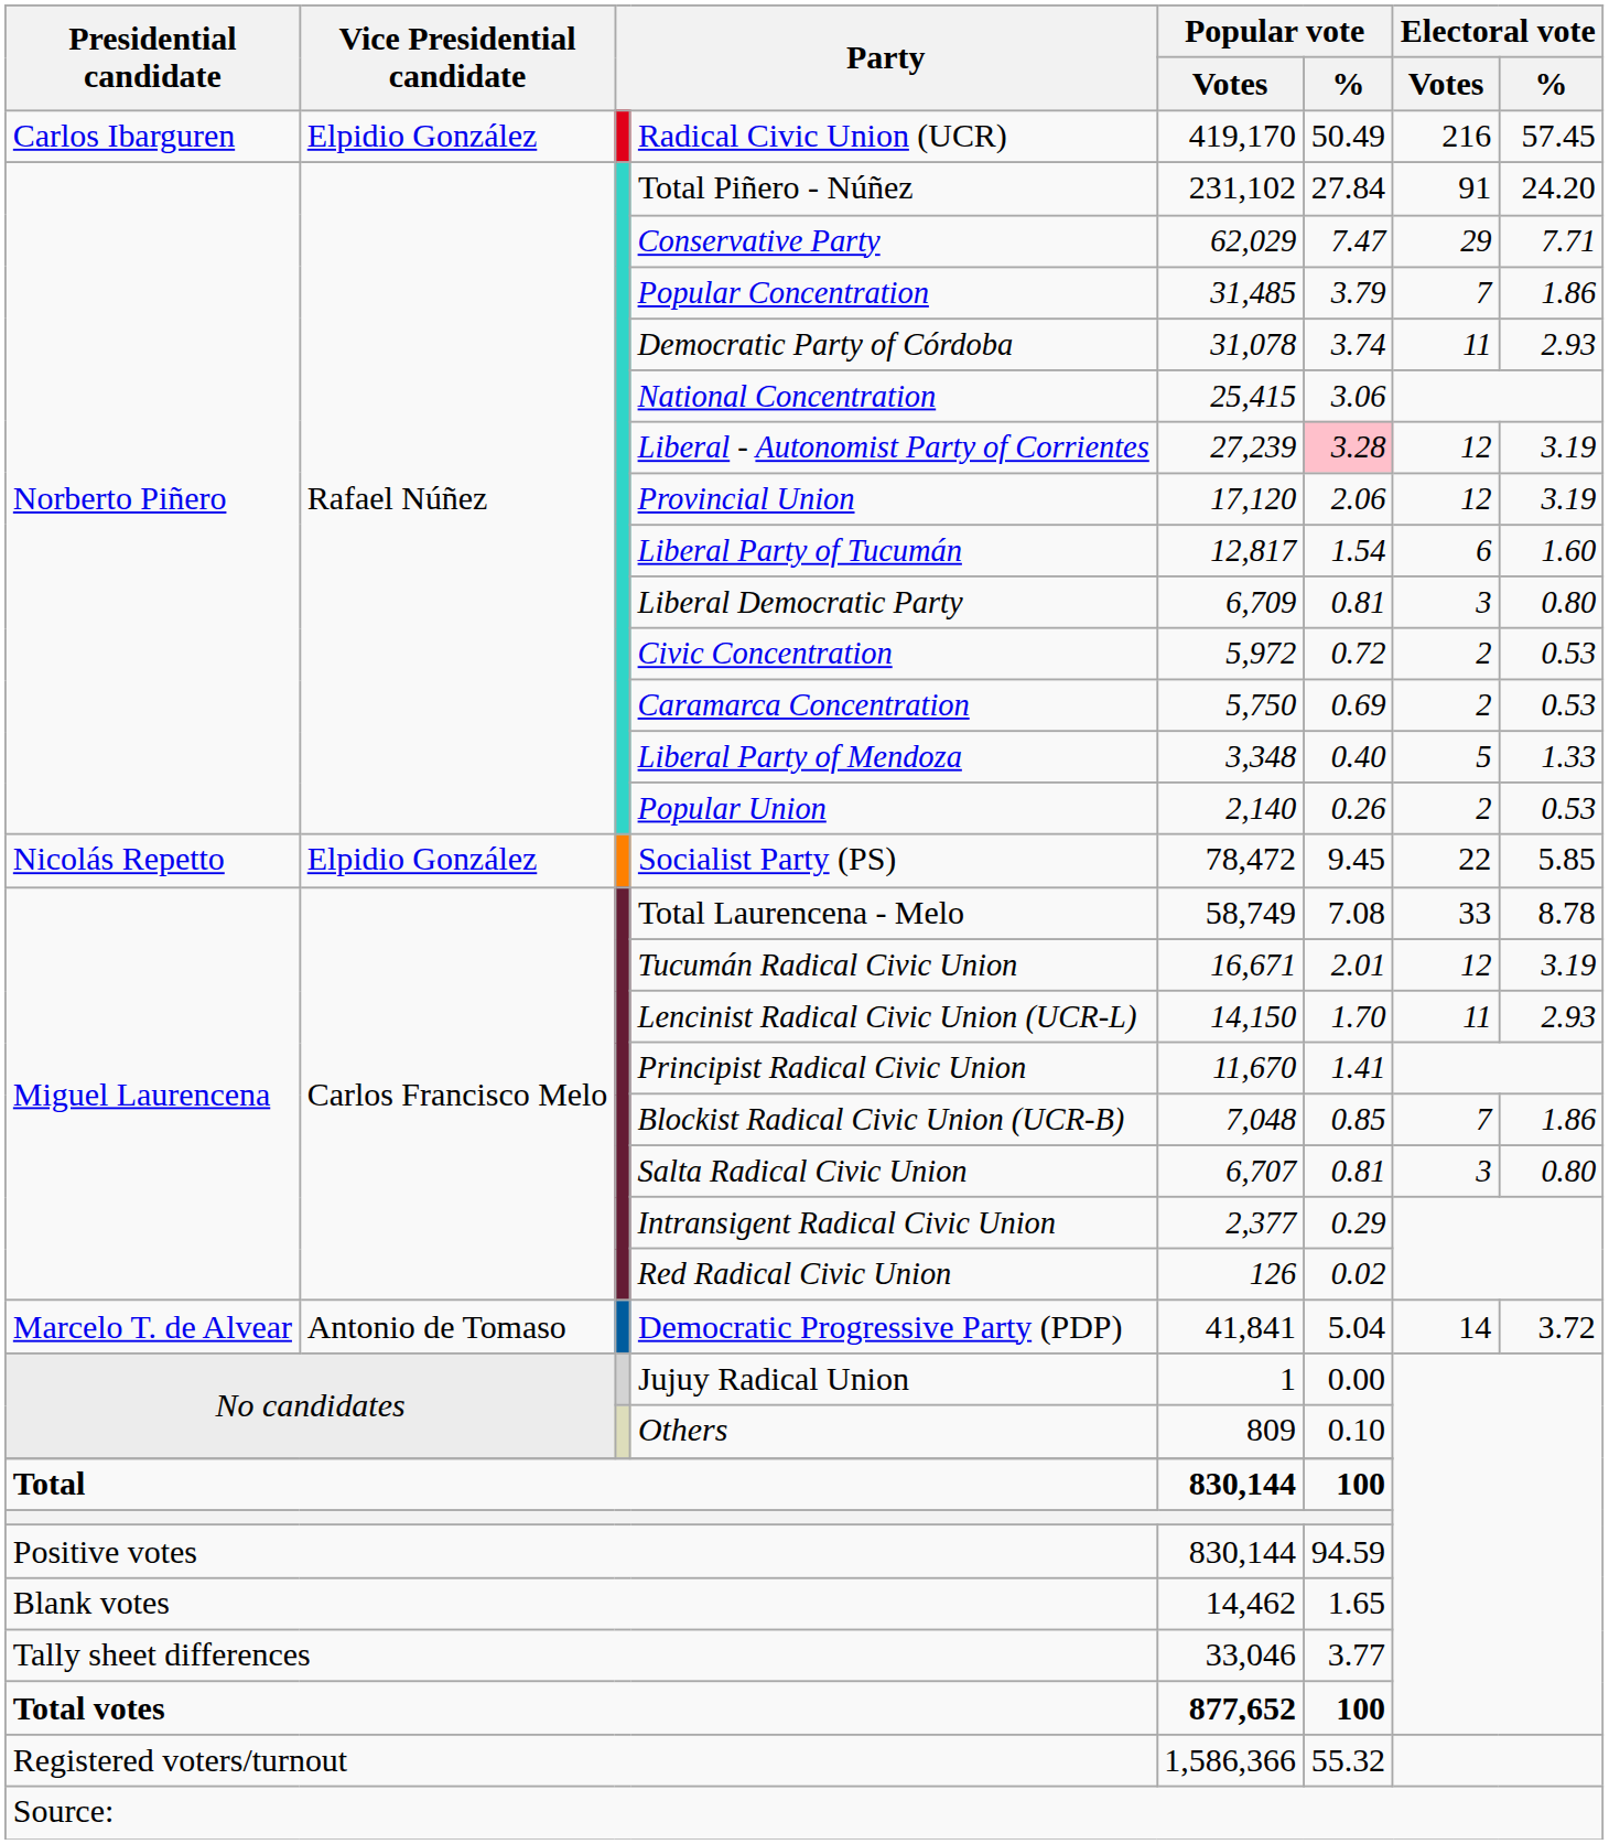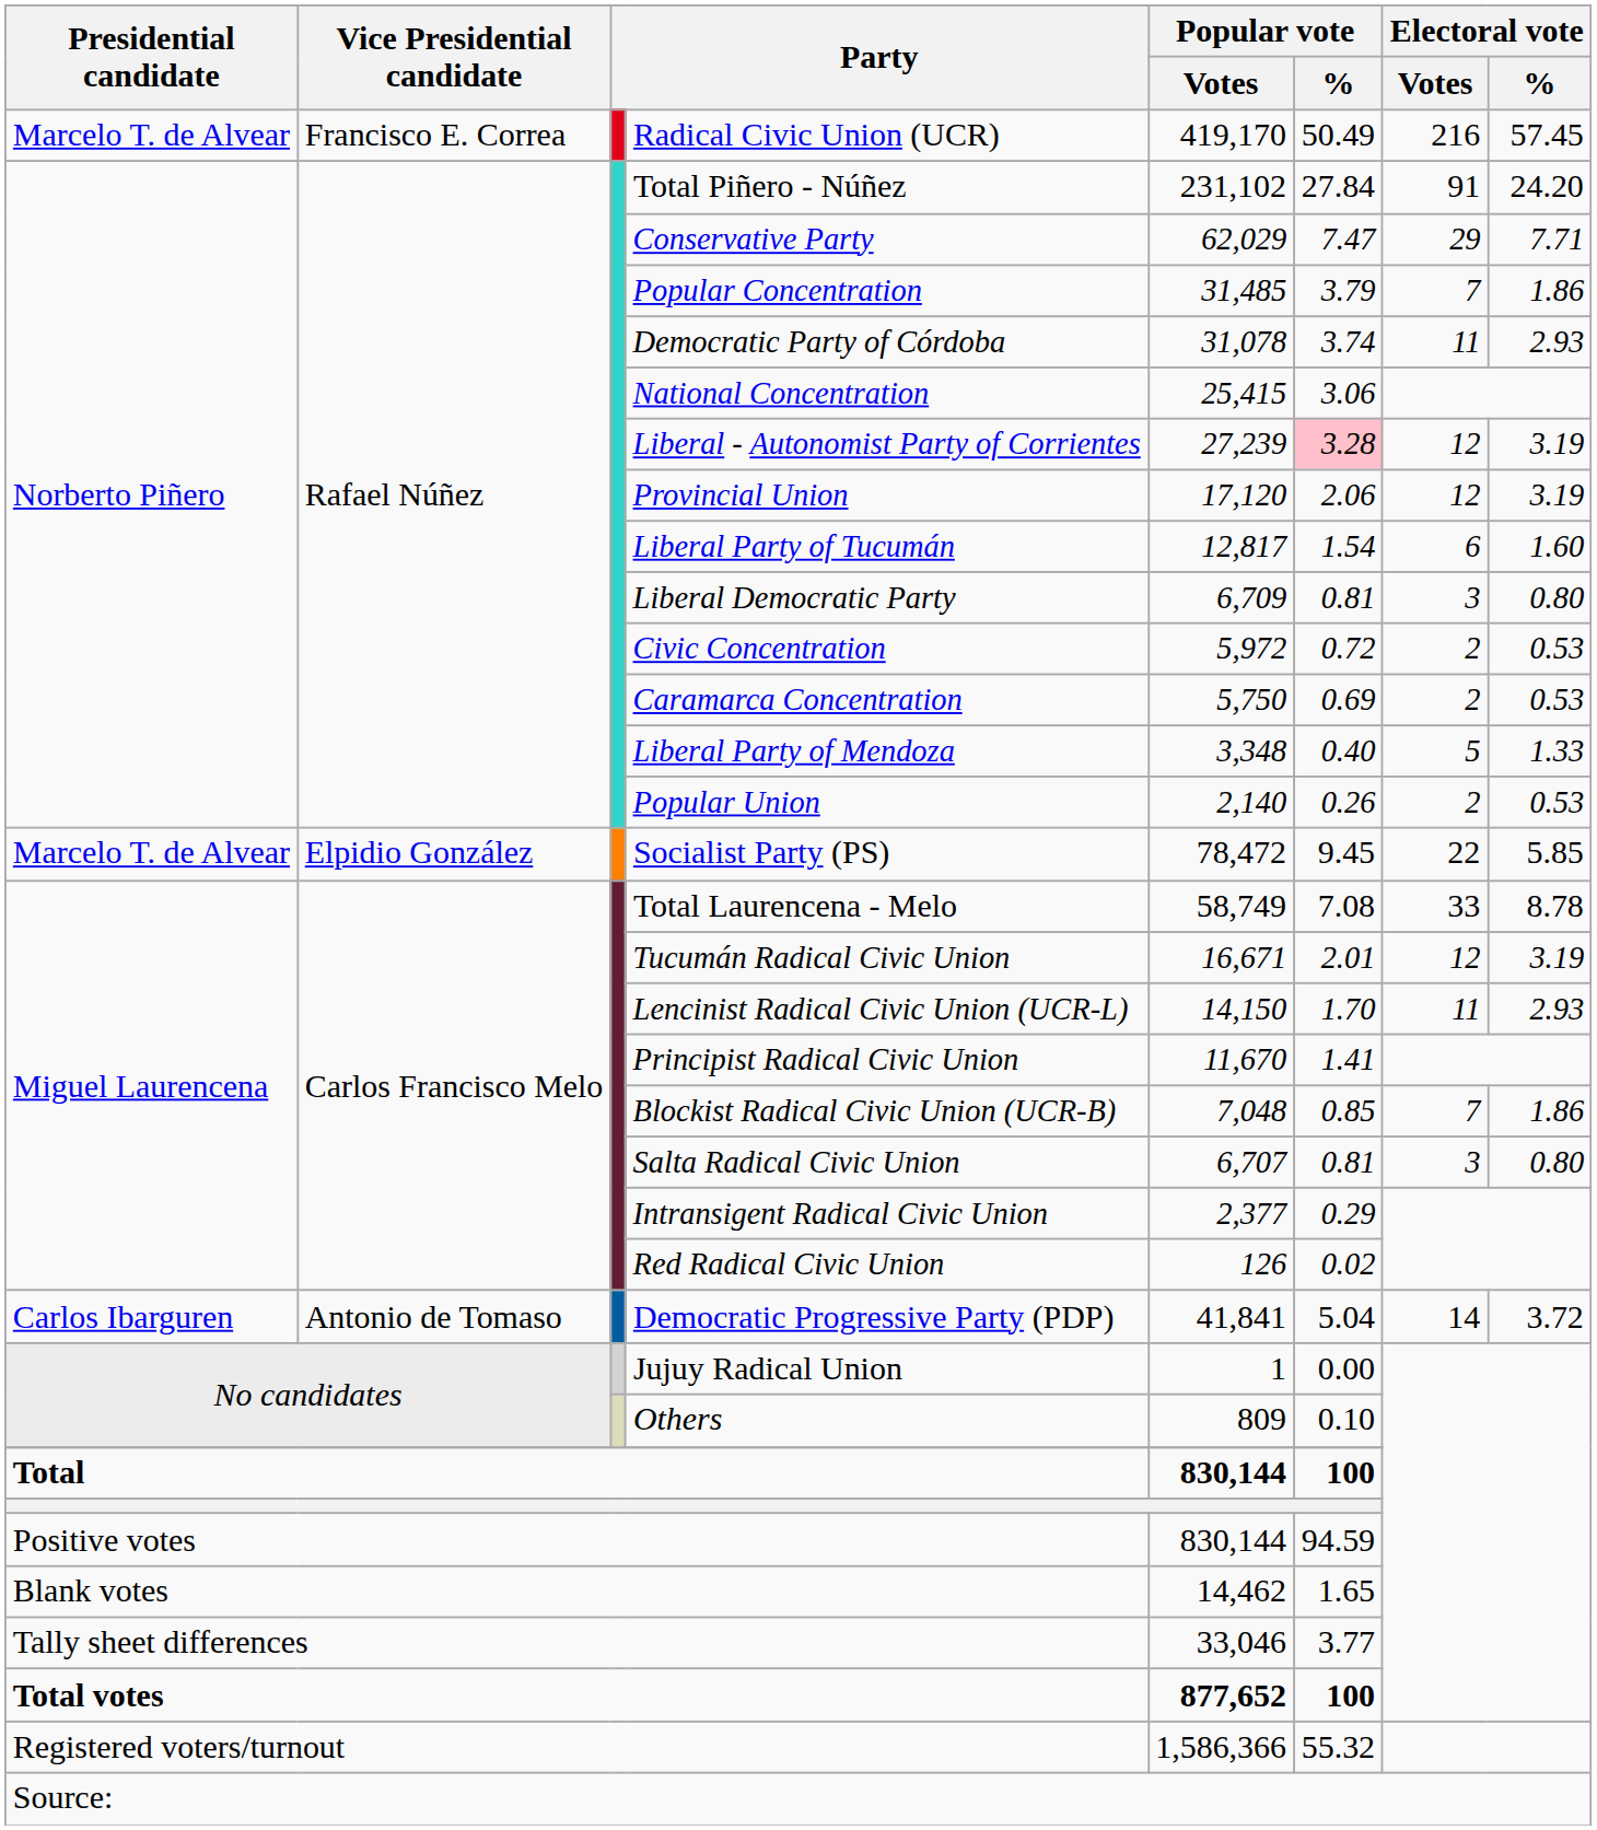Radical Civic Union (UCR) | Presidential candidate: Carlos Ibarguren -> Marcelo T. de Alvear
Radical Civic Union (UCR) | Vice Presidential candidate: Elpidio González -> Francisco E. Correa
Socialist Party (PS) | Presidential candidate: Nicolás Repetto -> Marcelo T. de Alvear
Democratic Progressive Party (PDP) | Presidential candidate: Marcelo T. de Alvear -> Carlos Ibarguren
